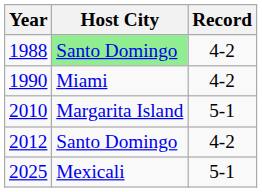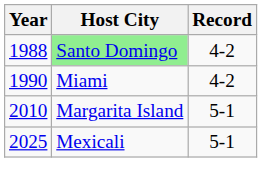- row: 2012 | Santo Domingo | 4-2
